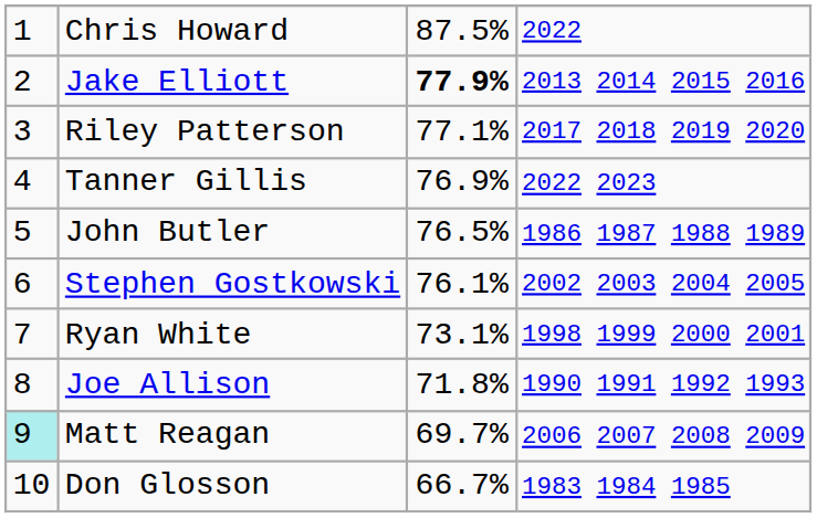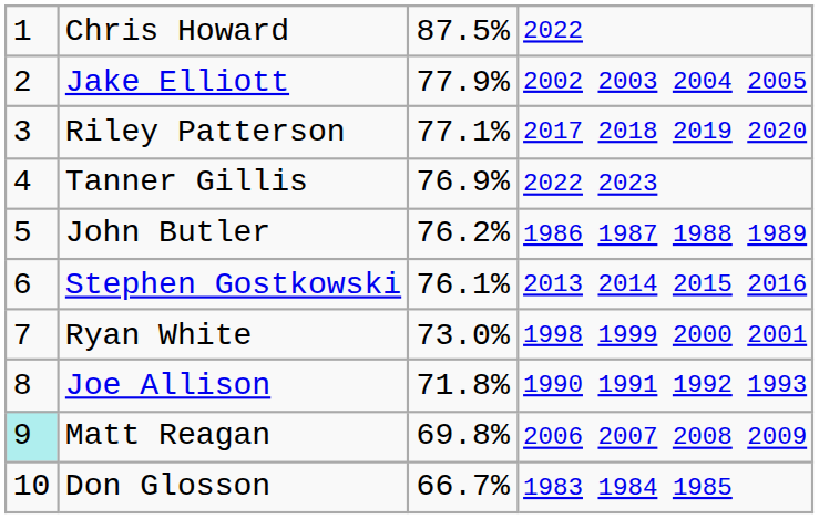Jake Elliott | column 3: bold -> normal
Jake Elliott | column 4: 2013 2014 2015 2016 -> 2002 2003 2004 2005
John Butler | column 3: 76.5% -> 76.2%
Stephen Gostkowski | column 4: 2002 2003 2004 2005 -> 2013 2014 2015 2016
Ryan White | column 3: 73.1% -> 73.0%
Matt Reagan | column 3: 69.7% -> 69.8%
